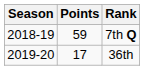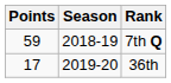columns swapped: Season <-> Points
